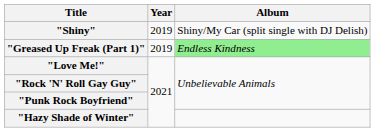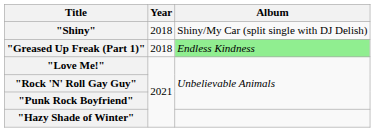"Shiny" | Year: 2019 -> 2018
"Greased Up Freak (Part 1)" | Year: 2019 -> 2018
